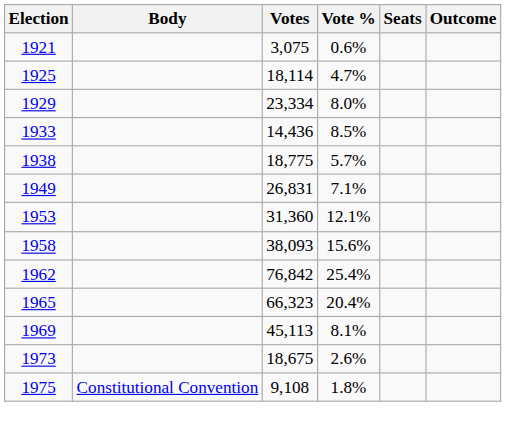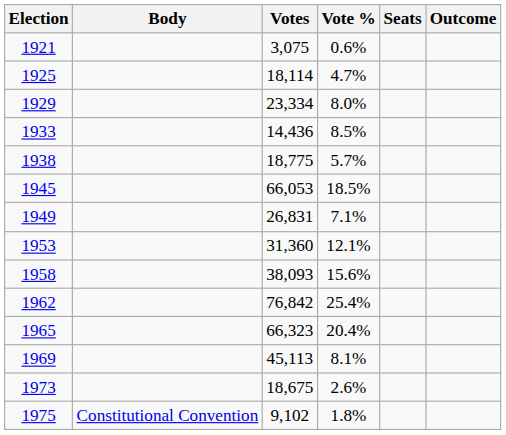+ row: 1945 | 66,053 | 18.5%
1975 | Votes: 9,108 -> 9,102
